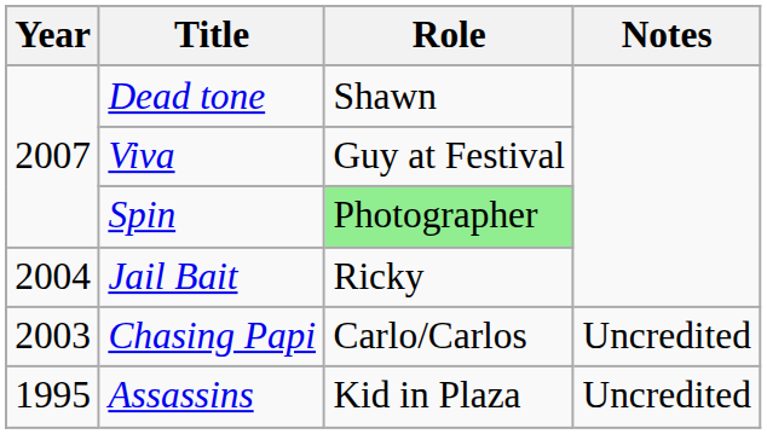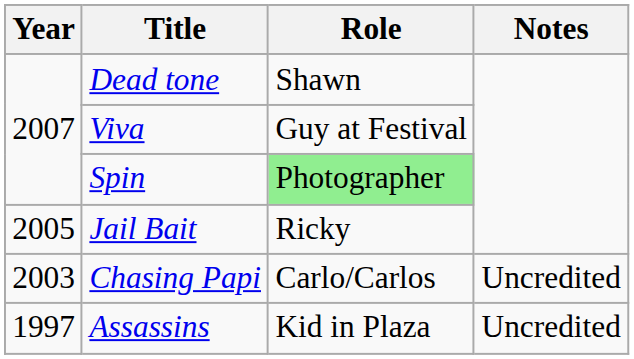Jail Bait | Year: 2004 -> 2005
Assassins | Year: 1995 -> 1997
